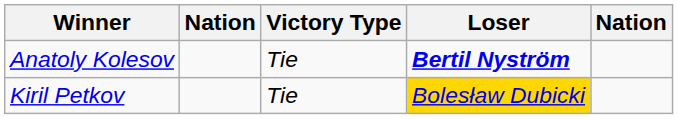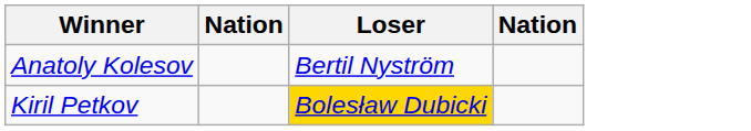- column: Victory Type | Tie | Tie
Anatoly Kolesov | Loser: bold -> normal
